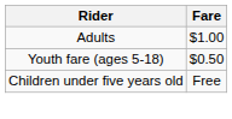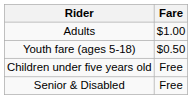+ row: Senior & Disabled | Free
